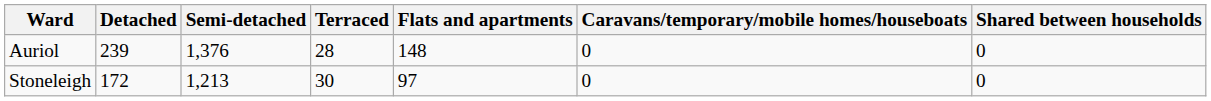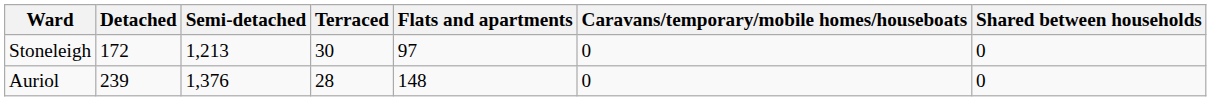rows swapped: Auriol <-> Stoneleigh
